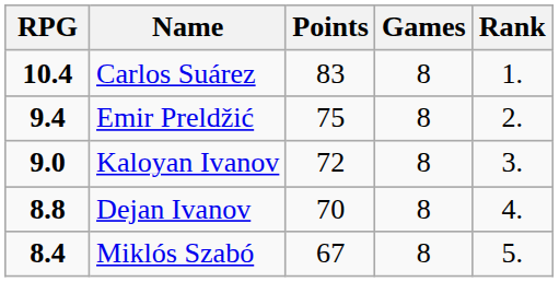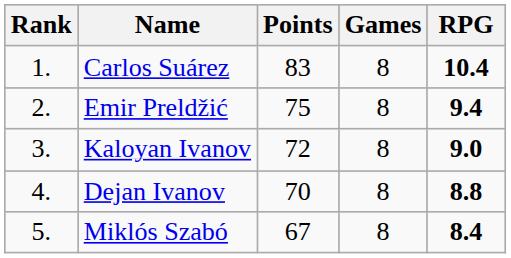columns swapped: Rank <-> RPG
